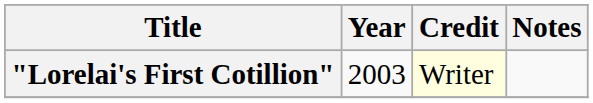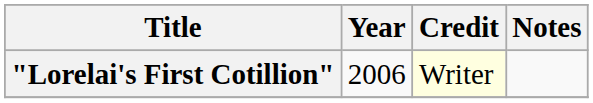"Lorelai's First Cotillion" | Year: 2003 -> 2006
